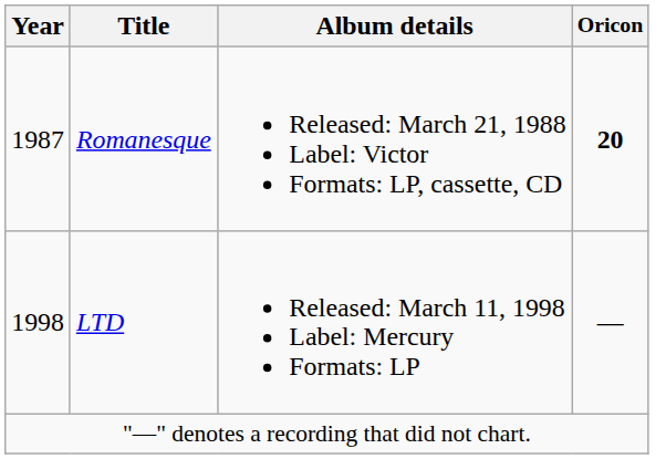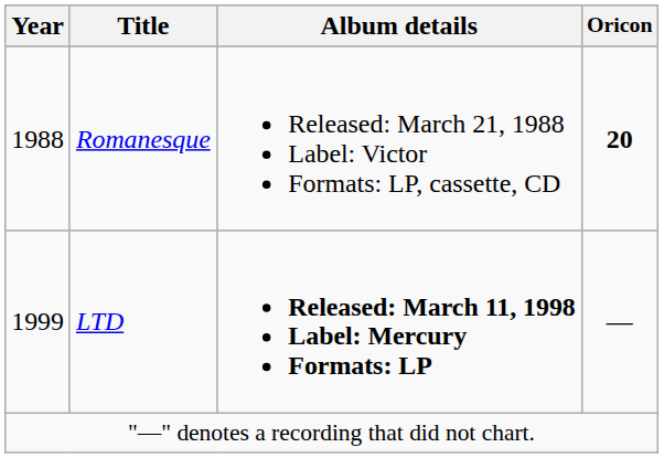Romanesque | Year: 1987 -> 1988
LTD | Year: 1998 -> 1999
LTD | Album details: normal -> bold
